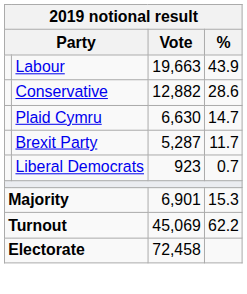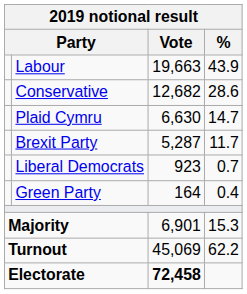Conservative | Vote: 12,882 -> 12,682
+ row: Green Party | 164 | 0.4
Electorate | Vote: normal -> bold
